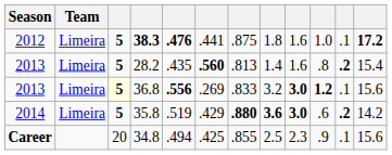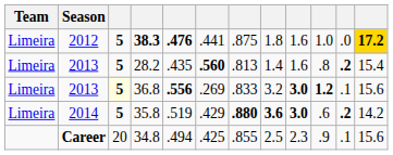columns swapped: Season <-> Team
38.3 | column 11: .1 -> .0
38.3 | column 12: no background -> gold background
